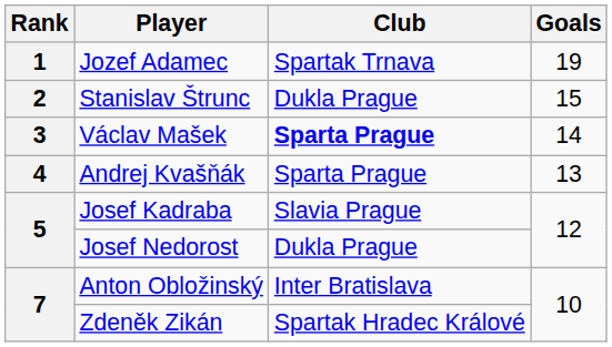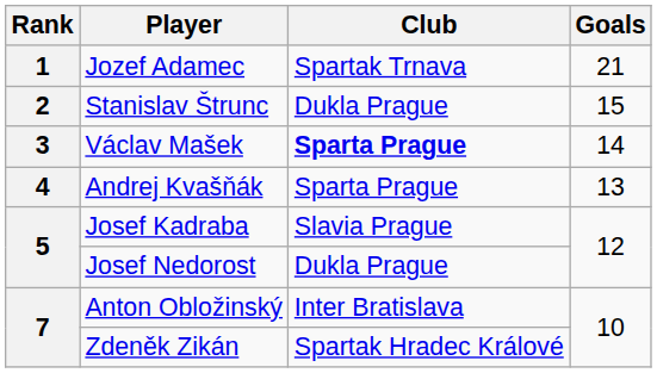Jozef Adamec | Goals: 19 -> 21
